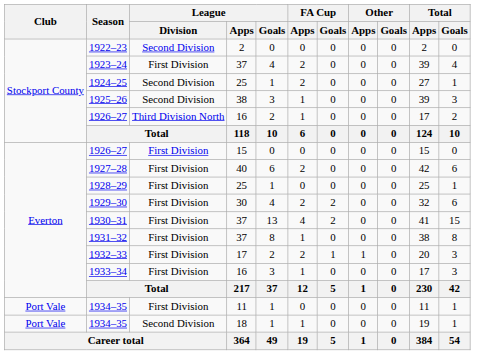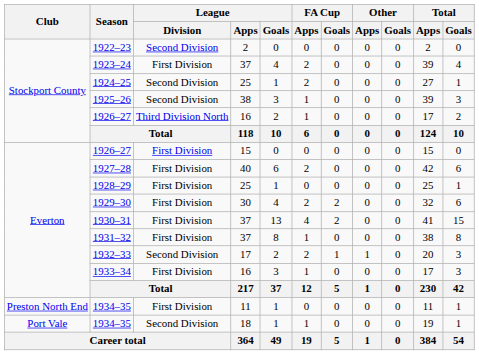1932–33 | League / Division: First Division -> Second Division
1934–35 / 11 | Club: Port Vale -> Preston North End
